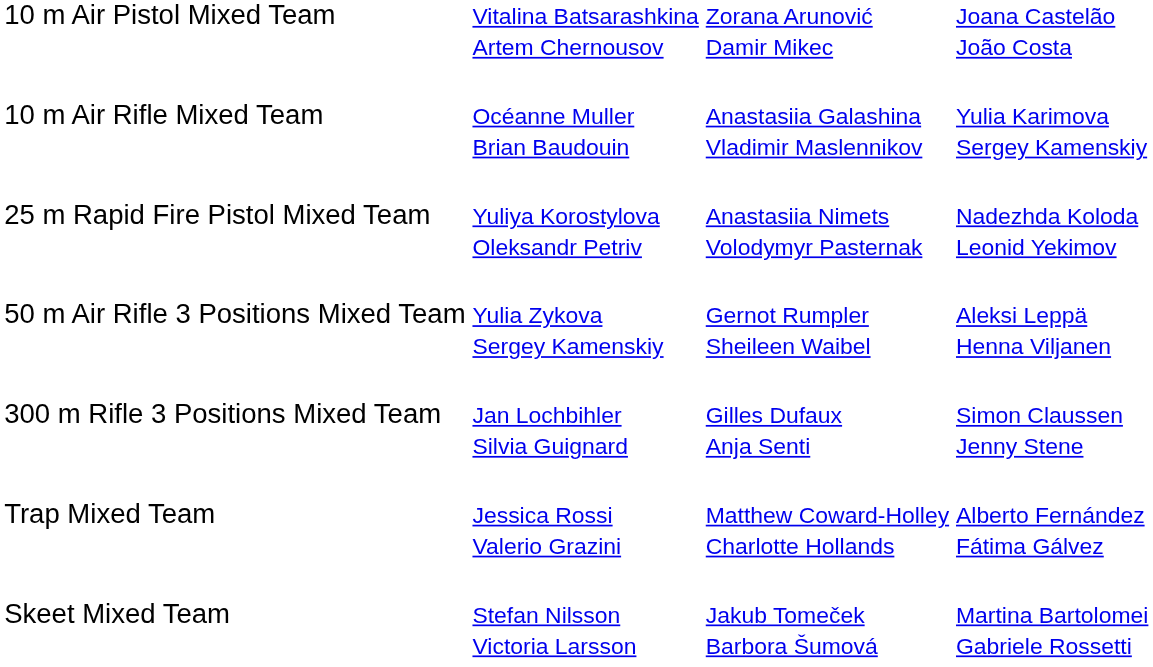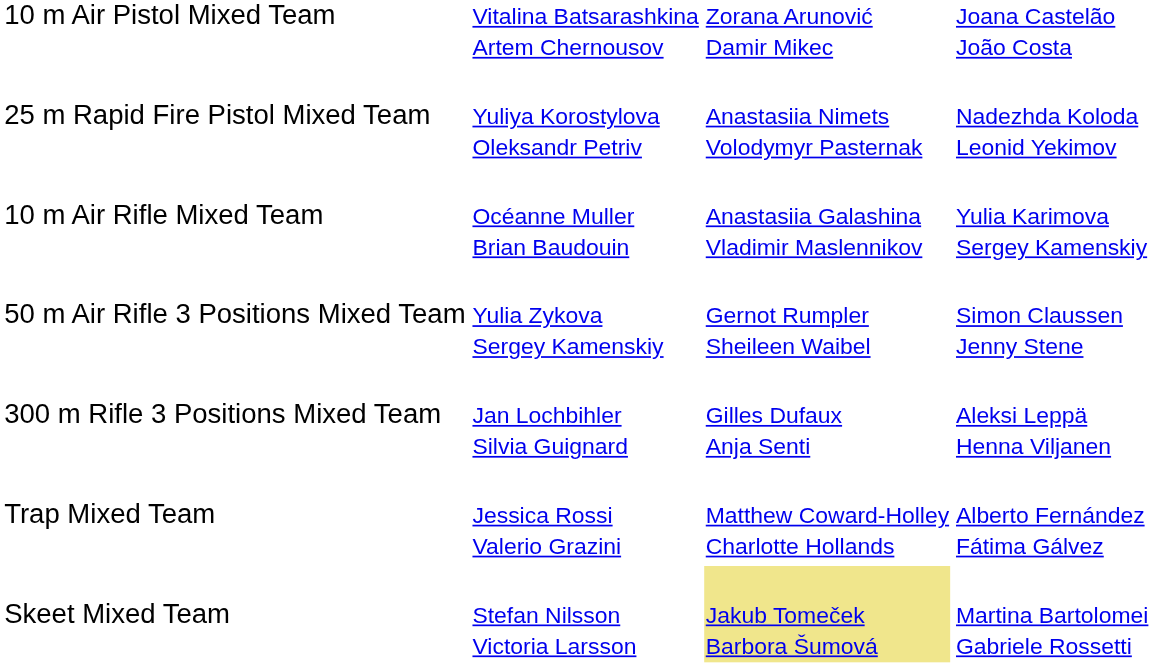rows swapped: 25 m Rapid Fire Pistol Mixed Team <-> 10 m Air Rifle Mixed Team
50 m Air Rifle 3 Positions Mixed Team | column 4: Aleksi Leppä Henna Viljanen -> Simon Claussen Jenny Stene
300 m Rifle 3 Positions Mixed Team | column 4: Simon Claussen Jenny Stene -> Aleksi Leppä Henna Viljanen
Skeet Mixed Team | column 3: no background -> khaki background
